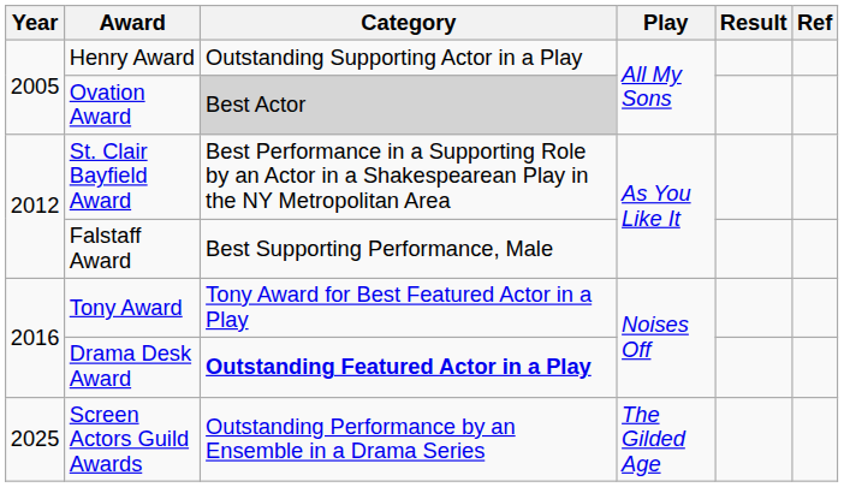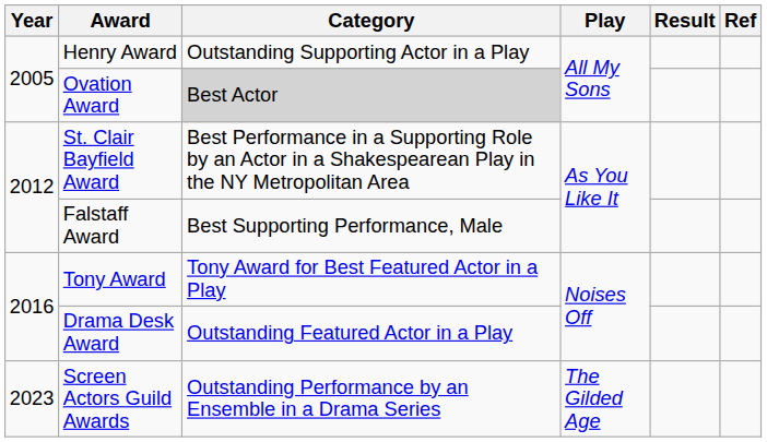Drama Desk Award | Category: bold -> normal
Screen Actors Guild Awards | Year: 2025 -> 2023
